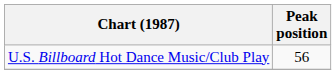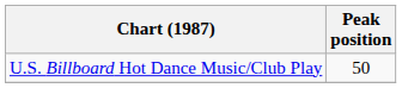U.S. Billboard Hot Dance Music/Club Play | Peak position: 56 -> 50
